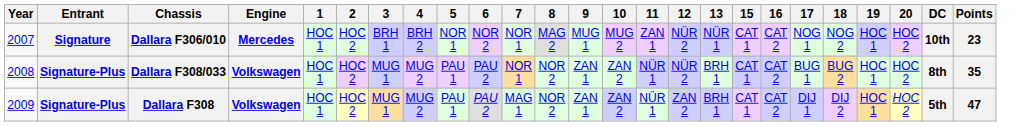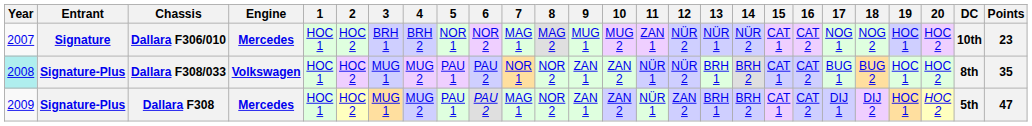+ column: 14 | NÜR 2 | BRH 2 | BRH 2
Dallara F306/010 | 7: NOR 1 -> MAG 1
Dallara F308/033 | Year: no background -> paleturquoise background
Dallara F308 | Engine: Volkswagen -> Mercedes
